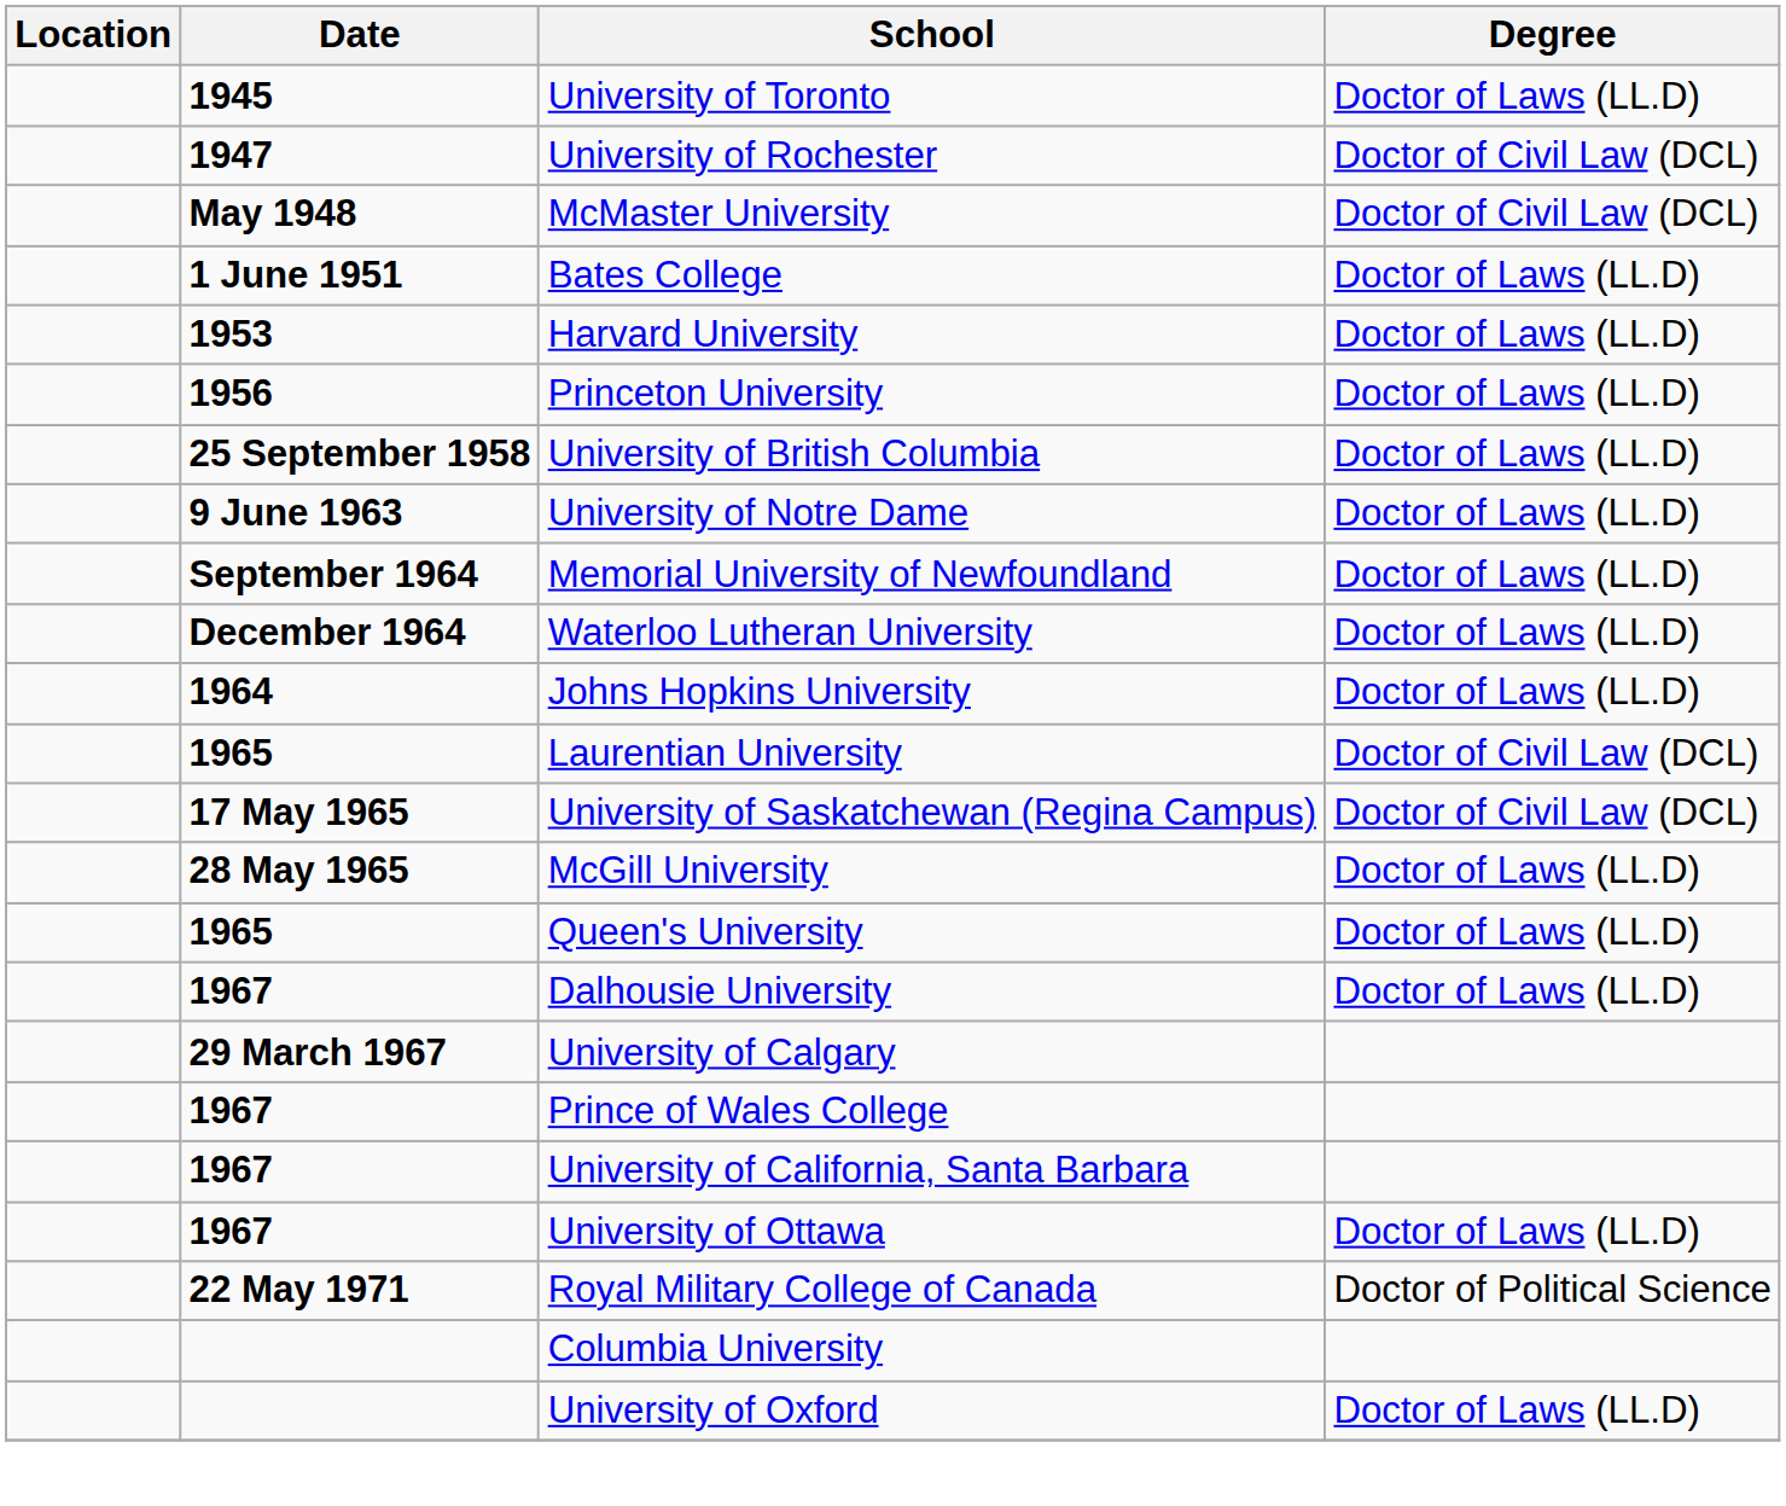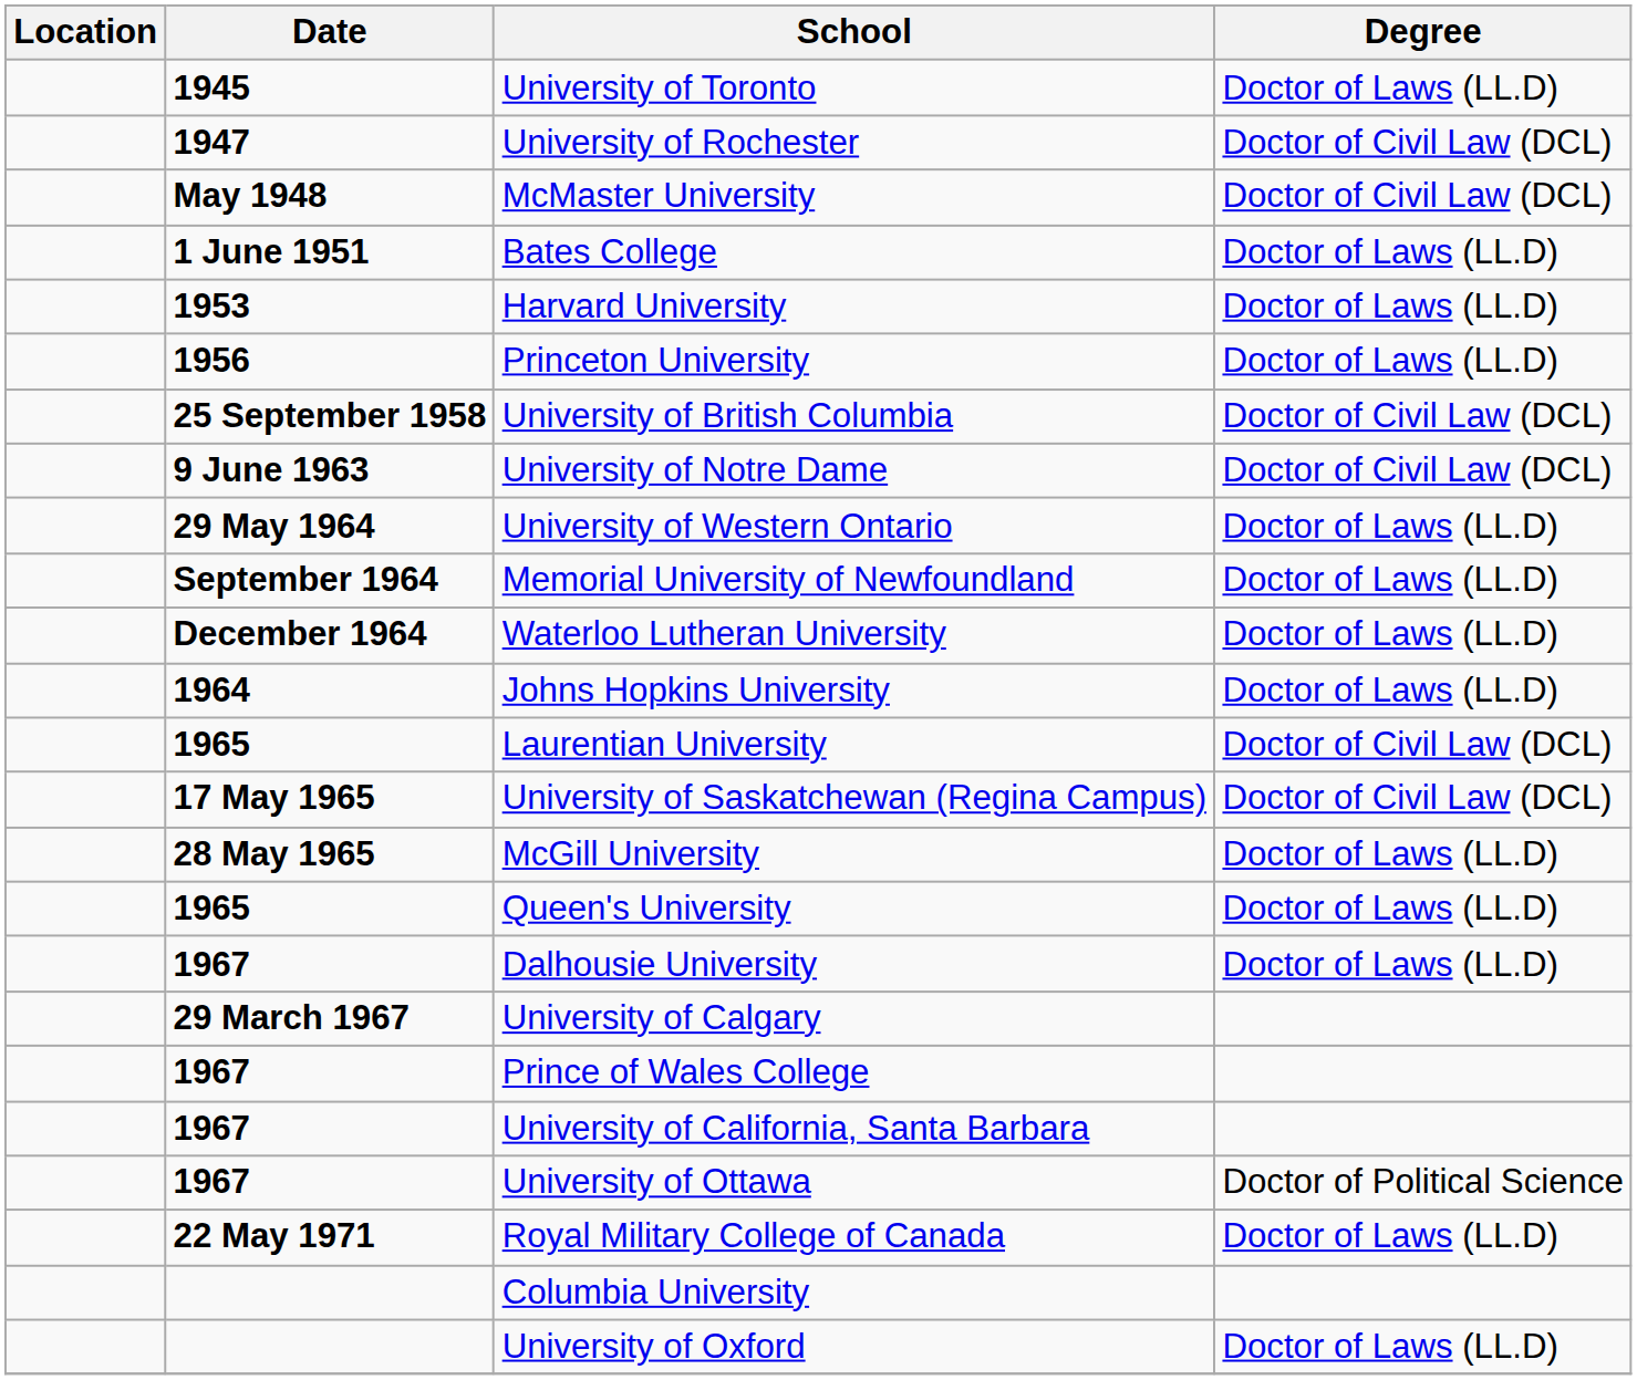University of British Columbia | Degree: Doctor of Laws (LL.D) -> Doctor of Civil Law (DCL)
University of Notre Dame | Degree: Doctor of Laws (LL.D) -> Doctor of Civil Law (DCL)
+ row: 29 May 1964 | University of Western Ontario | Doctor of Laws (LL.D)
University of Ottawa | Degree: Doctor of Laws (LL.D) -> Doctor of Political Science
Royal Military College of Canada | Degree: Doctor of Political Science -> Doctor of Laws (LL.D)
